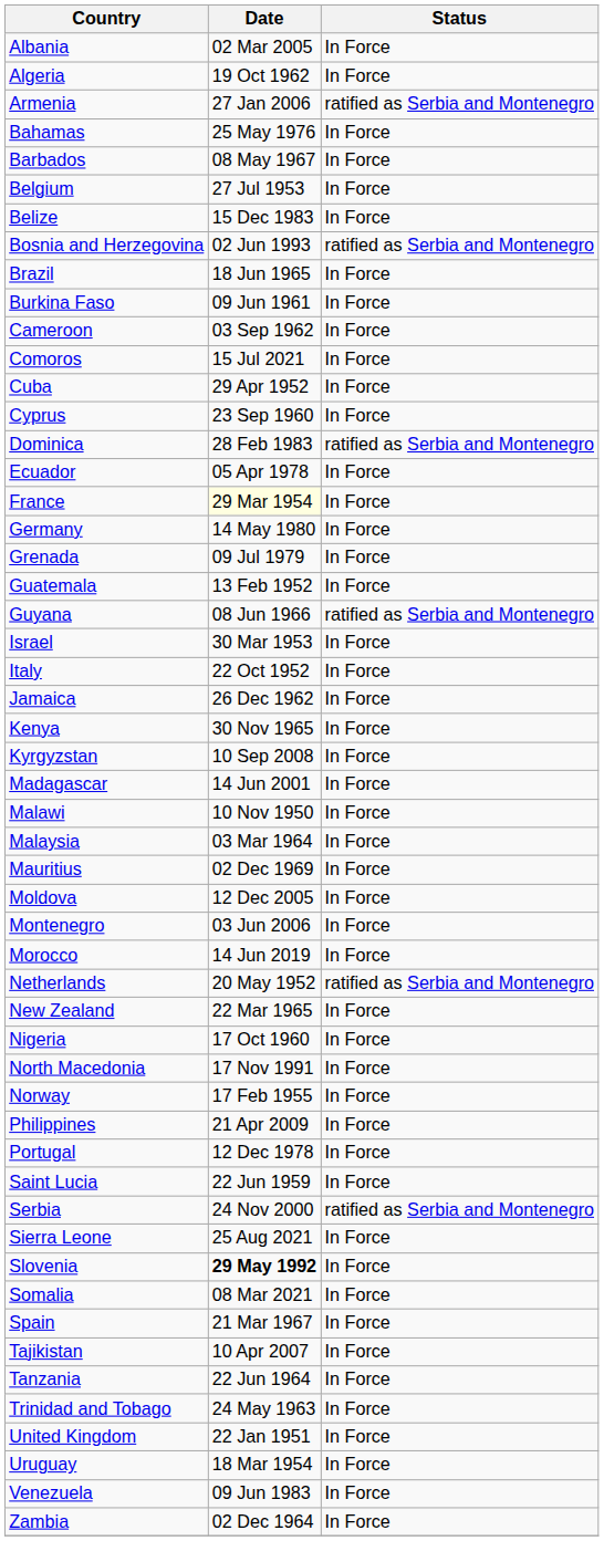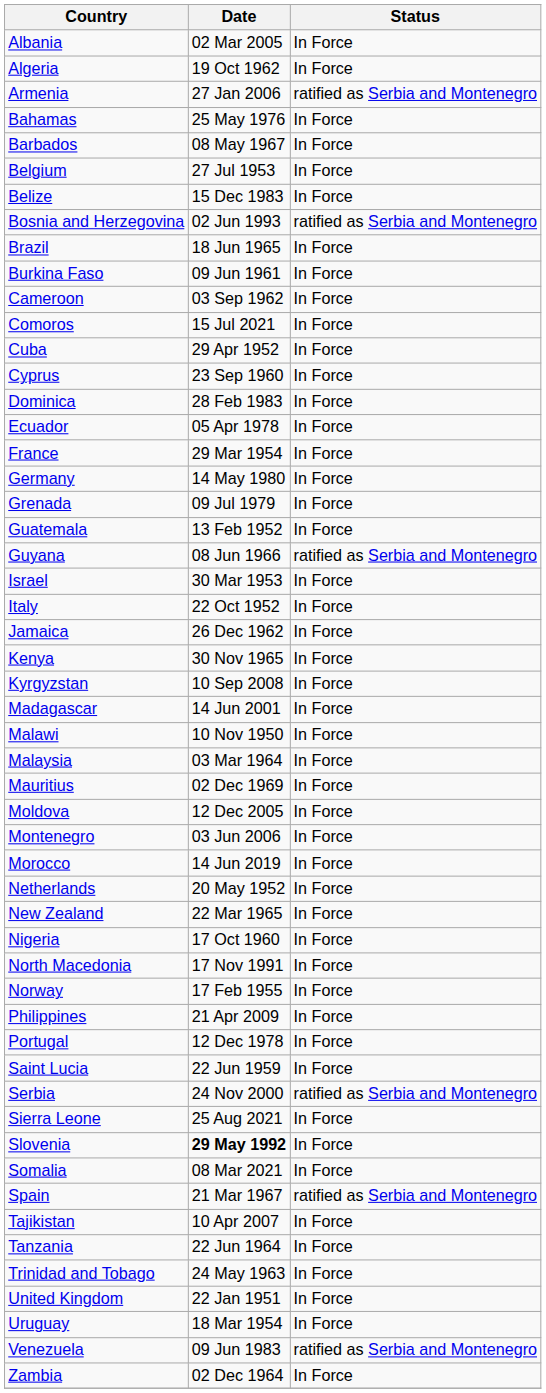Dominica | Status: ratified as Serbia and Montenegro -> In Force
France | Date: lightyellow background -> no background
Netherlands | Status: ratified as Serbia and Montenegro -> In Force
Spain | Status: In Force -> ratified as Serbia and Montenegro
Venezuela | Status: In Force -> ratified as Serbia and Montenegro
